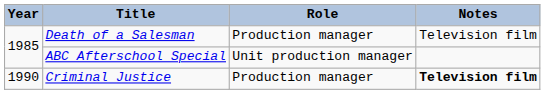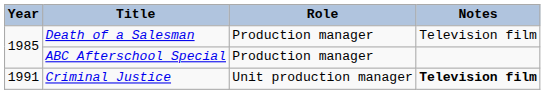ABC Afterschool Special | Role: Unit production manager -> Production manager
Criminal Justice | Year: 1990 -> 1991
Criminal Justice | Role: Production manager -> Unit production manager
